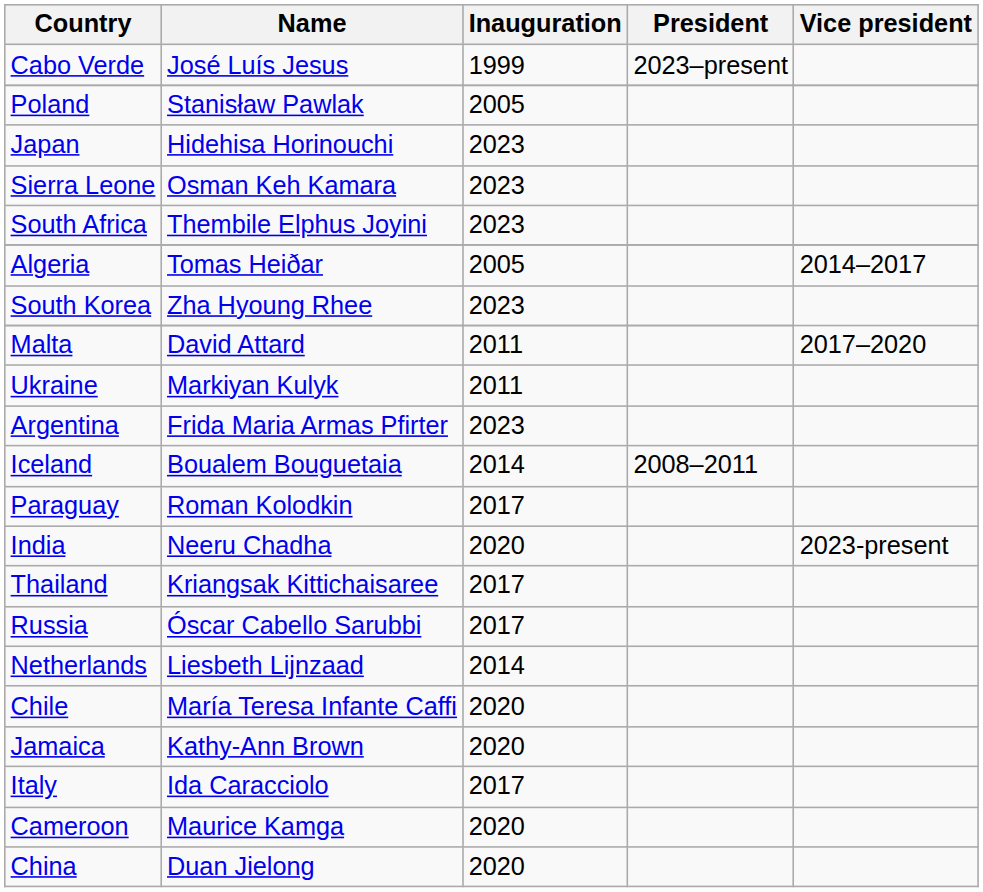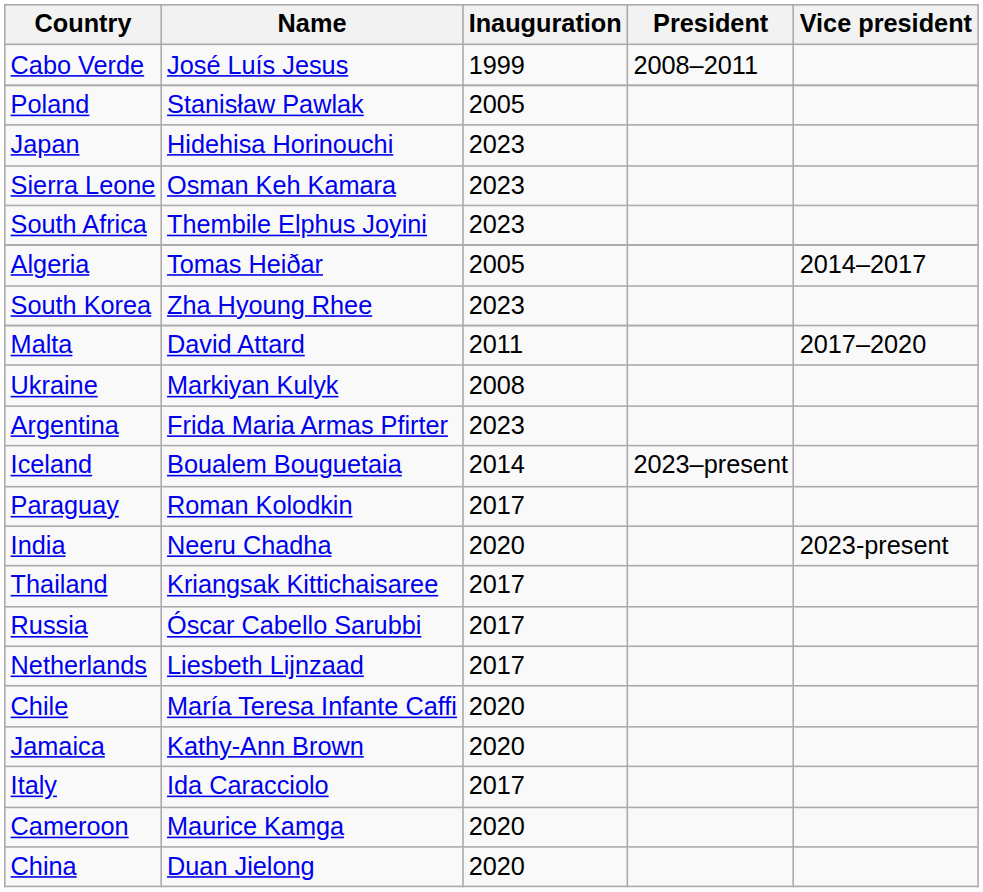Cabo Verde | President: 2023–present -> 2008–2011
Ukraine | Inauguration: 2011 -> 2008
Iceland | President: 2008–2011 -> 2023–present
Netherlands | Inauguration: 2014 -> 2017
